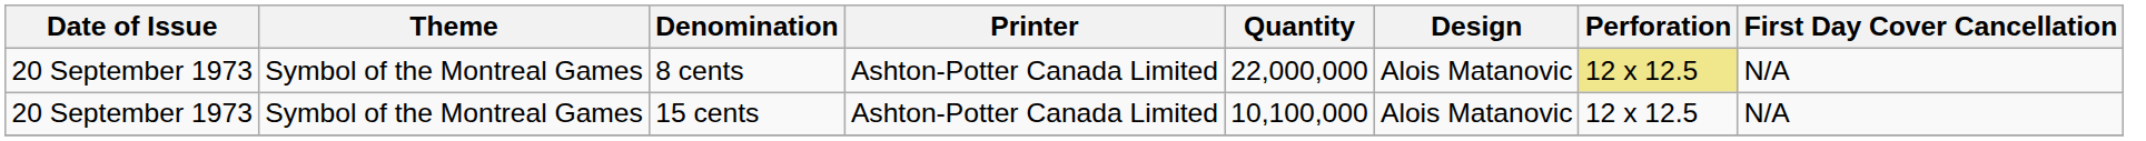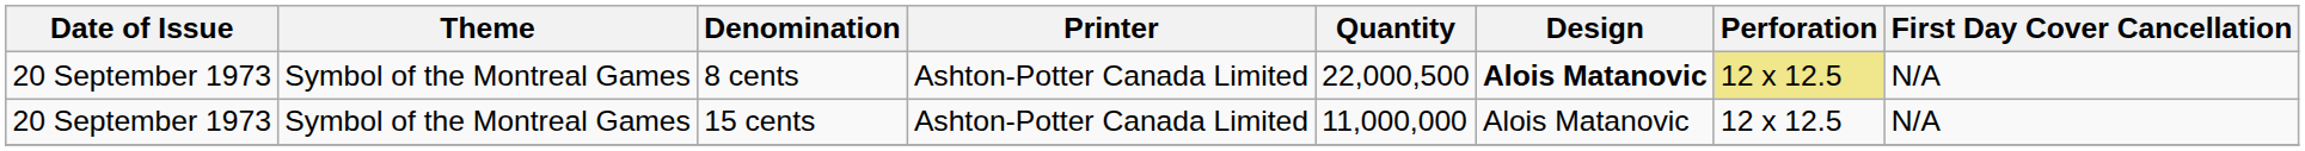8 cents | Quantity: 22,000,000 -> 22,000,500
8 cents | Design: normal -> bold
15 cents | Quantity: 10,100,000 -> 11,000,000
